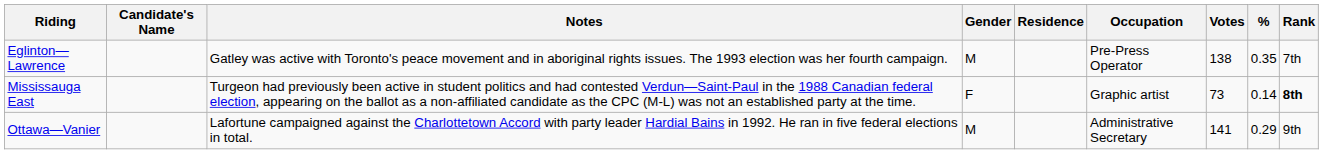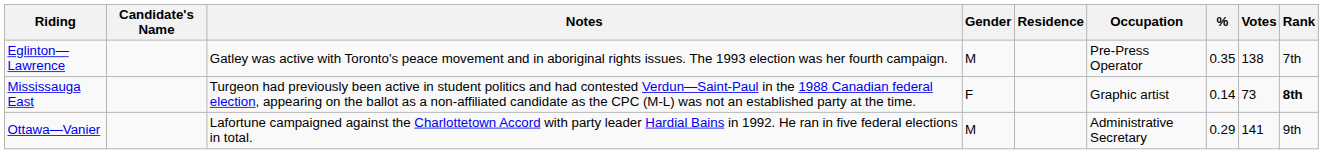columns swapped: Votes <-> %
